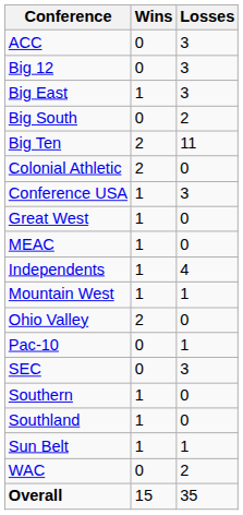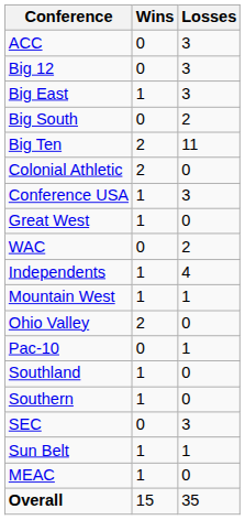rows swapped: MEAC <-> WAC
rows swapped: SEC <-> Southland
